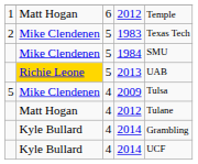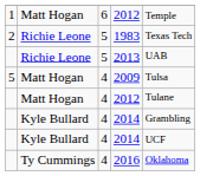1983 | column 2: Mike Clendenen -> Richie Leone
- row: Mike Clendenen | 5 | 1984 | SMU
2013 | column 2: gold background -> no background
2009 | column 2: Mike Clendenen -> Matt Hogan
+ row: Ty Cummings | 4 | 2016 | Oklahoma
